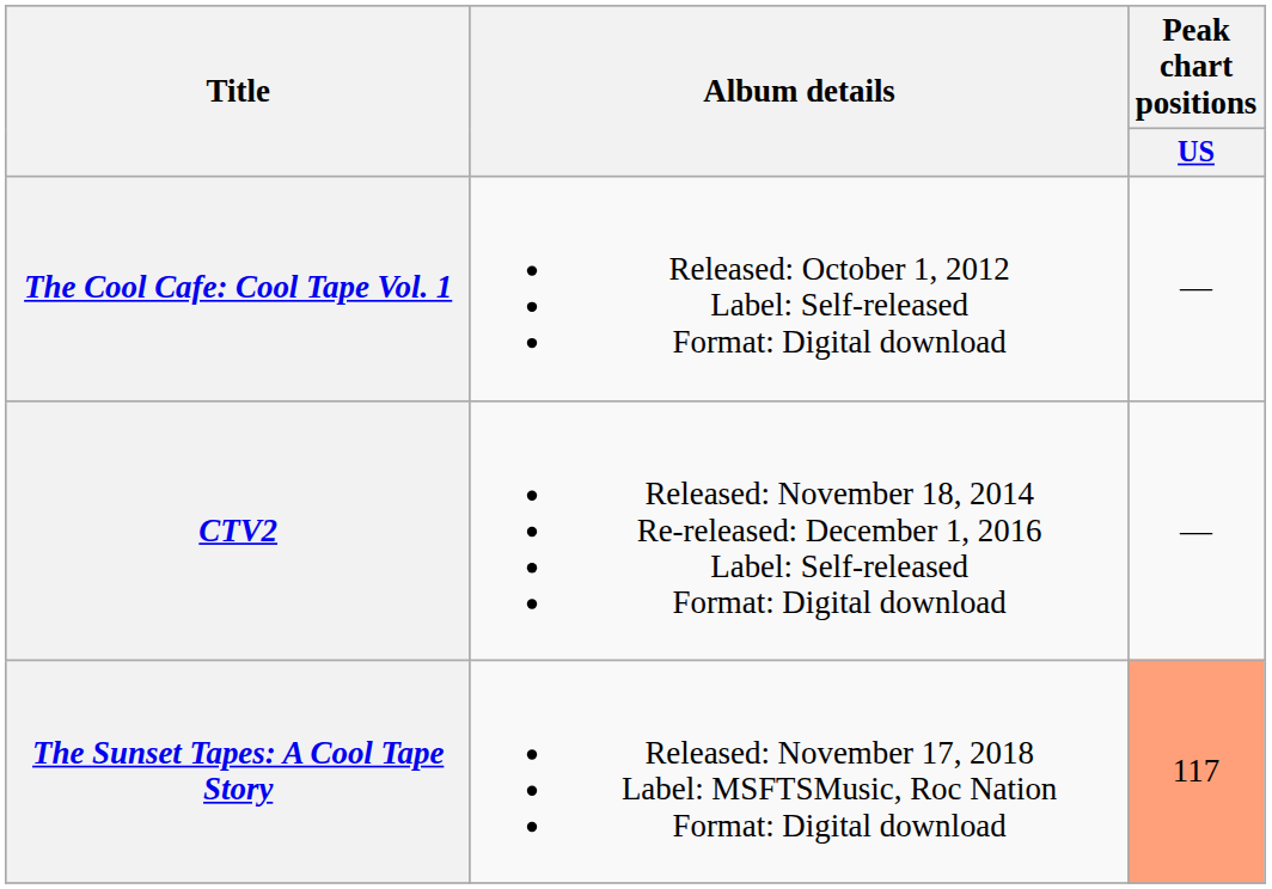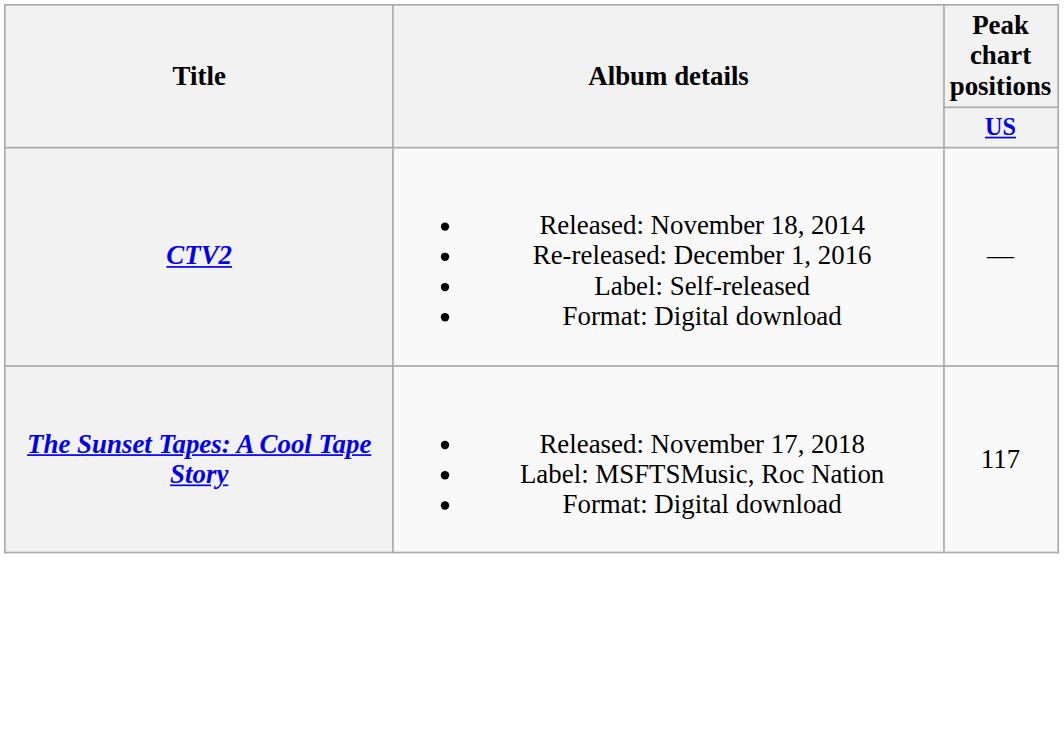- row: The Cool Cafe: Cool Tape Vol. 1 | Released: October 1, 2012 Label: Self-released Format: Digital download | —
The Sunset Tapes: A Cool Tape Story | Peak chart positions / US: lightsalmon background -> no background
